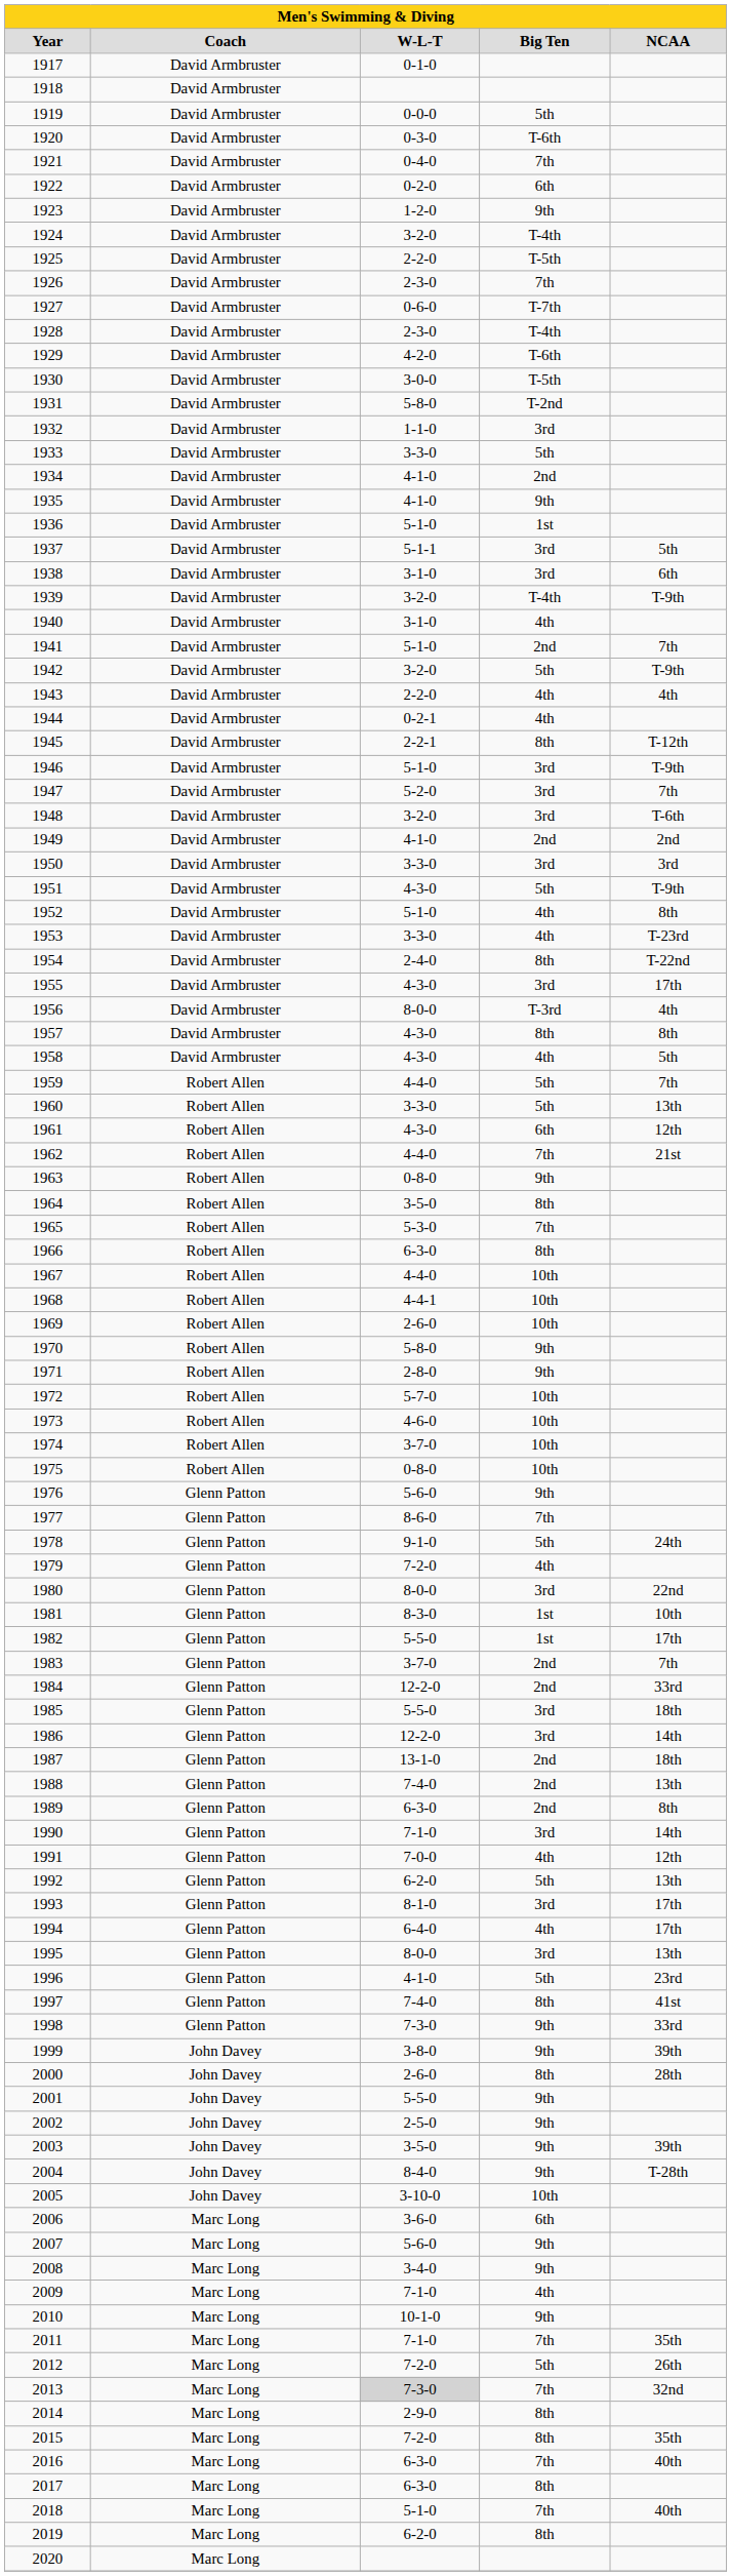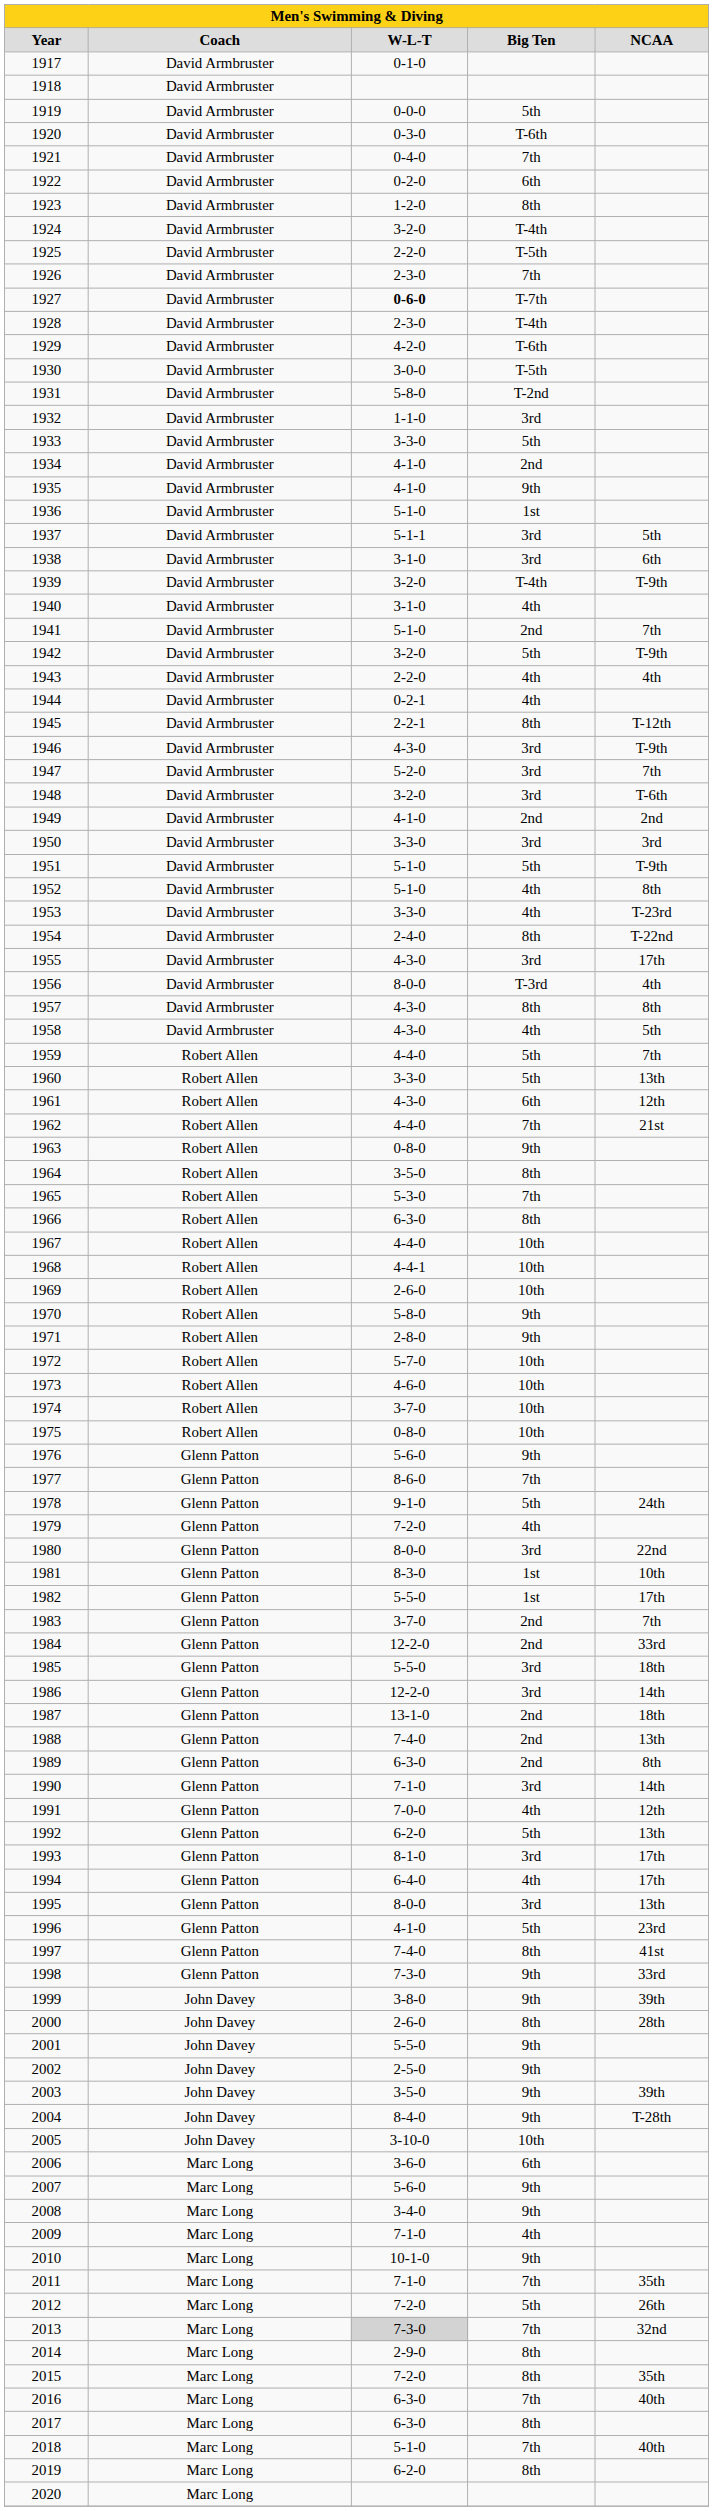1923 | column 4: 9th -> 8th
1927 | column 3: normal -> bold
1946 | column 3: 5-1-0 -> 4-3-0
1951 | column 3: 4-3-0 -> 5-1-0
